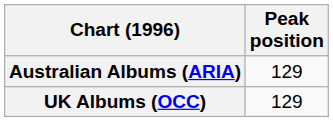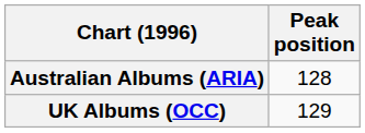Australian Albums (ARIA) | Peak position: 129 -> 128
